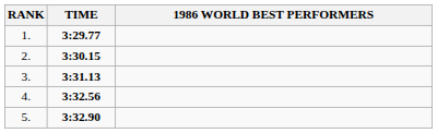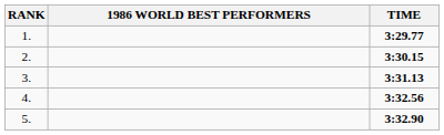columns swapped: 1986 WORLD BEST PERFORMERS <-> TIME
